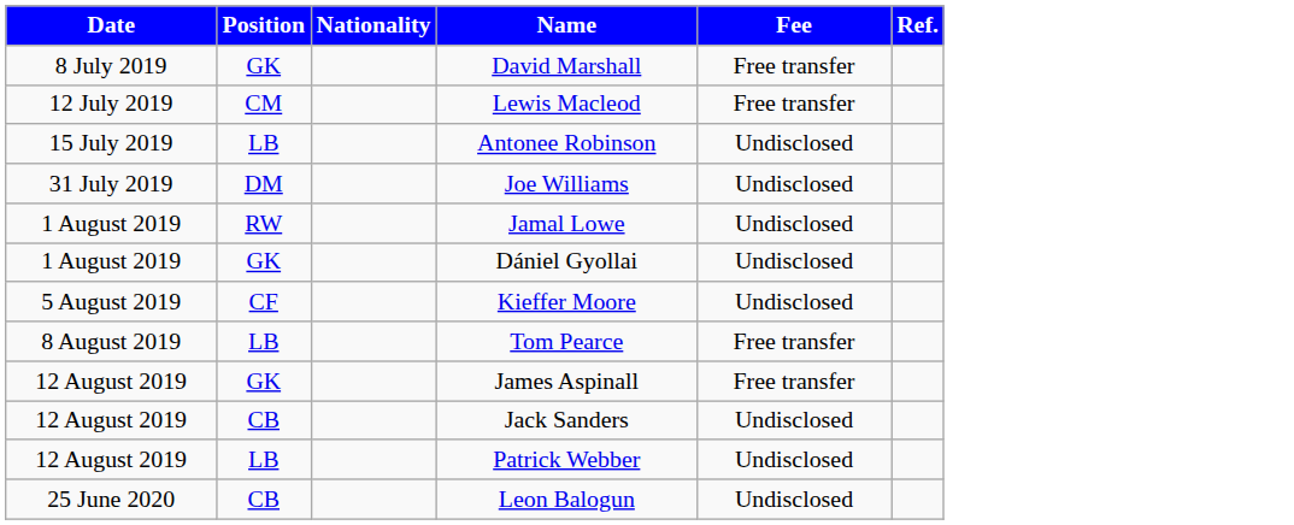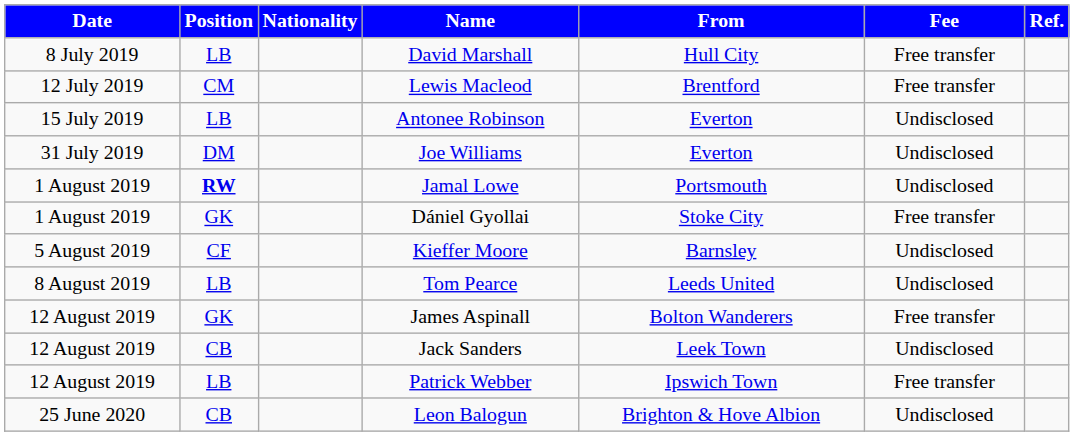+ column: From | Hull City | Brentford | Everton | Everton | Portsmouth | Stoke City | Barnsley | Leeds United | Bolton Wanderers | Leek Town | Ipswich Town | Brighton & Hove Albion
David Marshall | Position: GK -> LB
Jamal Lowe | Position: normal -> bold
Dániel Gyollai | Fee: Undisclosed -> Free transfer
Tom Pearce | Fee: Free transfer -> Undisclosed
Patrick Webber | Fee: Undisclosed -> Free transfer
